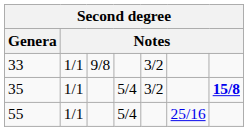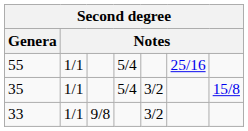rows swapped: 33 <-> 55
35 | column 7: bold -> normal
